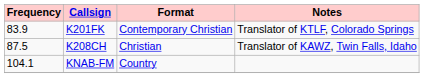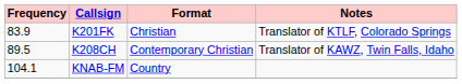K201FK | Format: Contemporary Christian -> Christian
K208CH | Frequency: 87.5 -> 89.5
K208CH | Format: Christian -> Contemporary Christian
